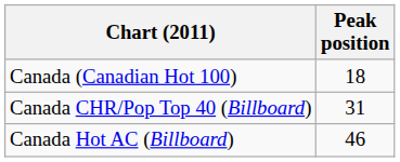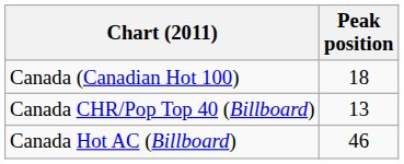Canada CHR/Pop Top 40 (Billboard) | Peak position: 31 -> 13
